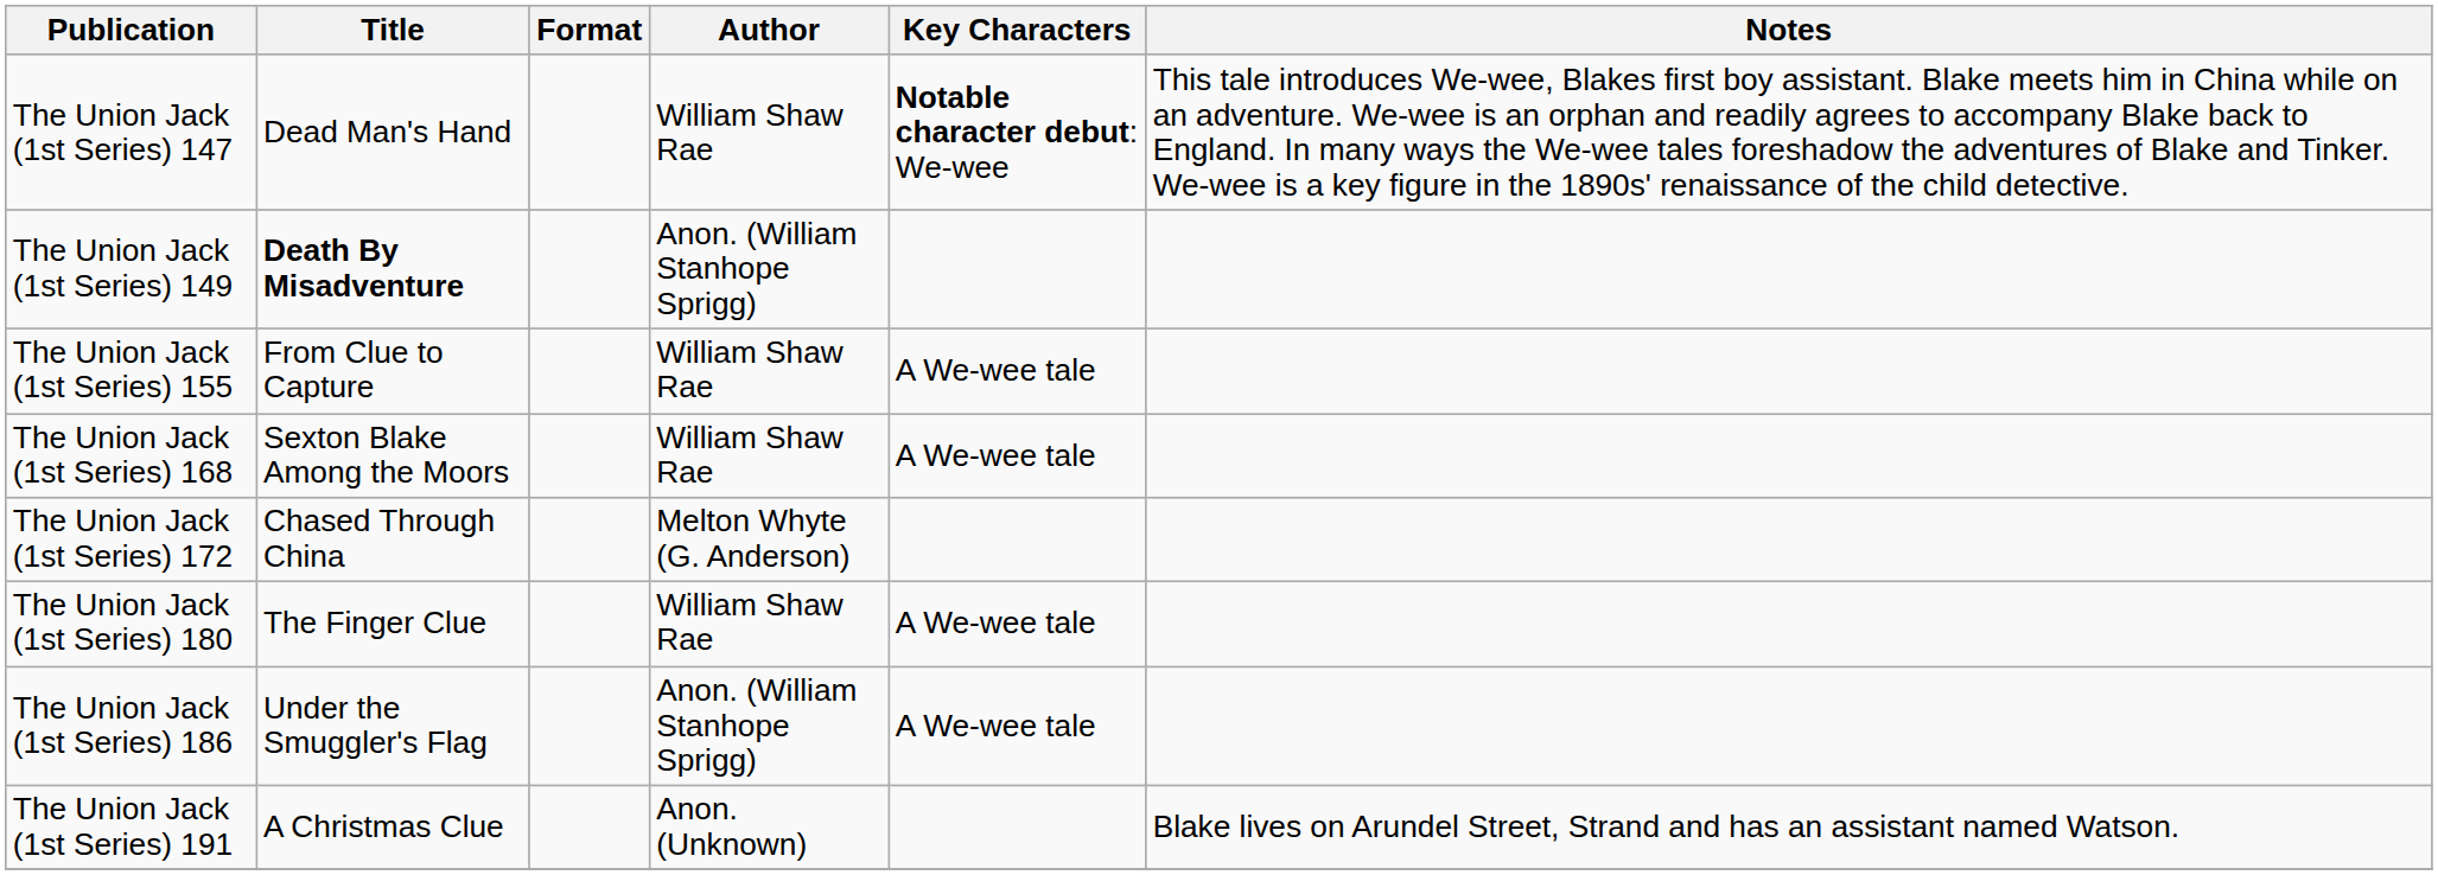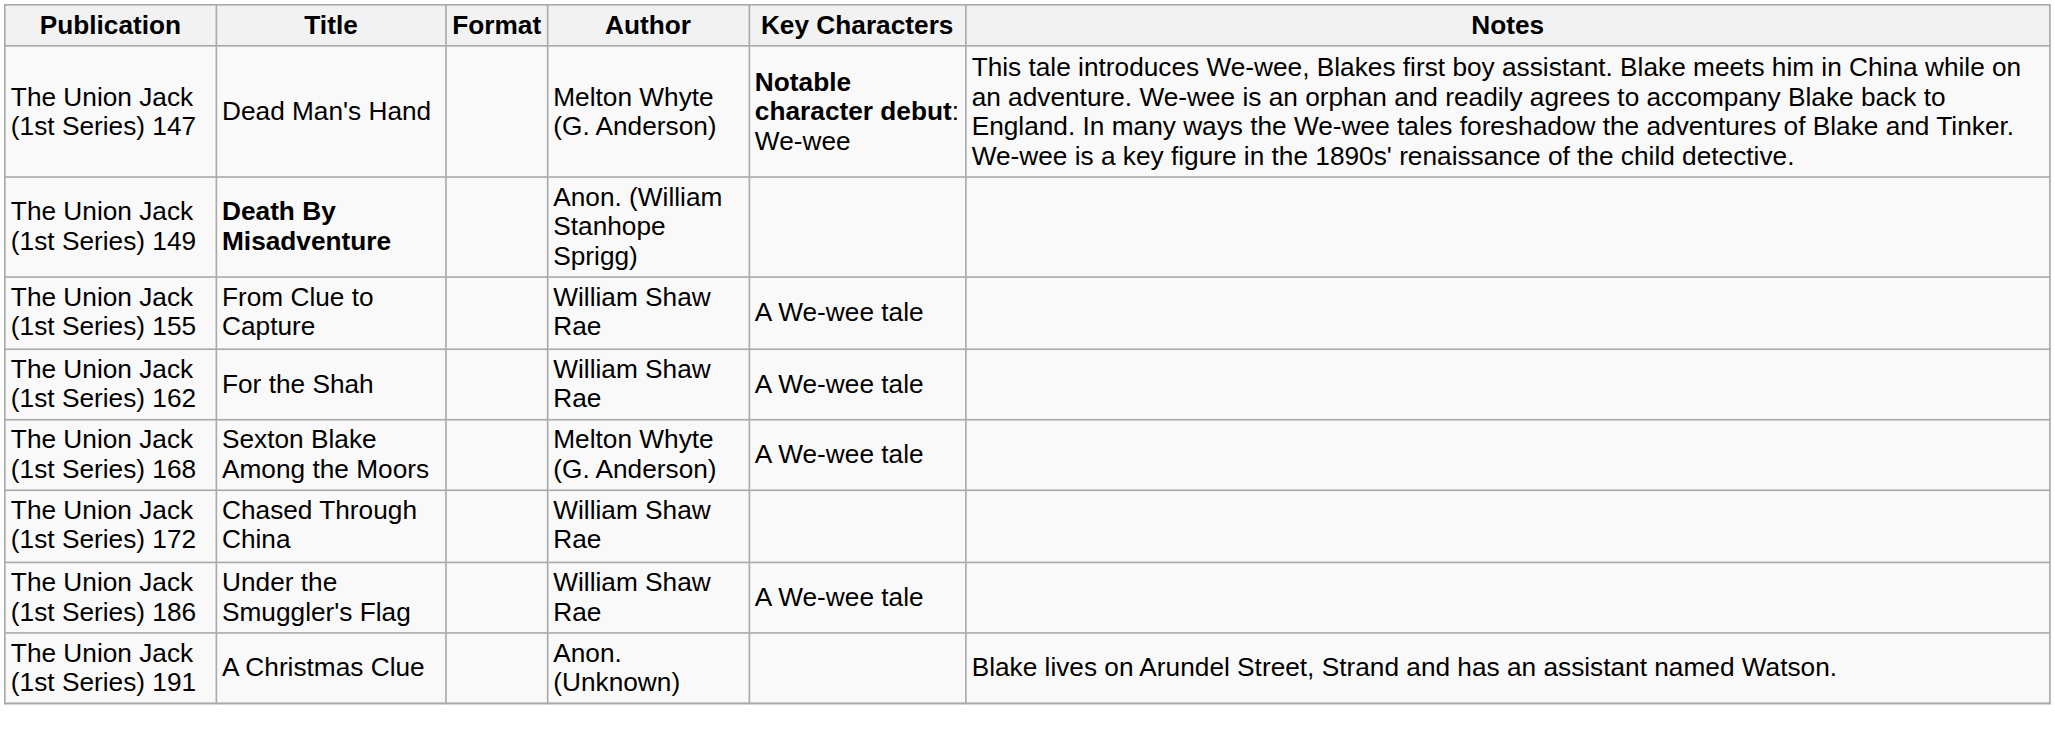The Union Jack (1st Series) 147 | Author: William Shaw Rae -> Melton Whyte (G. Anderson)
+ row: The Union Jack (1st Series) 162 | For the Shah | William Shaw Rae | A We-wee tale
The Union Jack (1st Series) 168 | Author: William Shaw Rae -> Melton Whyte (G. Anderson)
The Union Jack (1st Series) 172 | Author: Melton Whyte (G. Anderson) -> William Shaw Rae
- row: The Union Jack (1st Series) 180 | The Finger Clue | William Shaw Rae | A We-wee tale
The Union Jack (1st Series) 186 | Author: Anon. (William Stanhope Sprigg) -> William Shaw Rae
